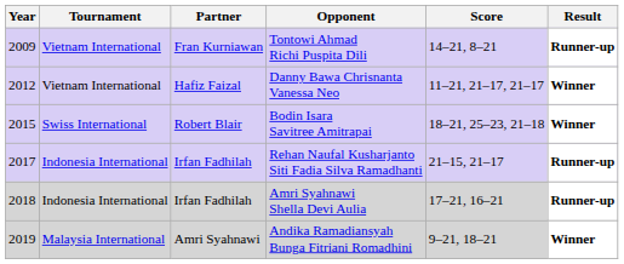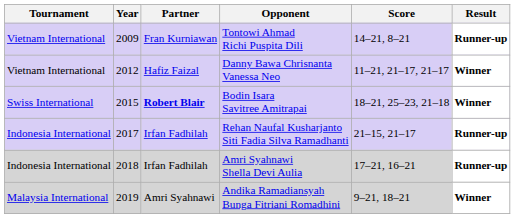columns swapped: Year <-> Tournament
Bodin Isara Savitree Amitrapai | Partner: normal -> bold
